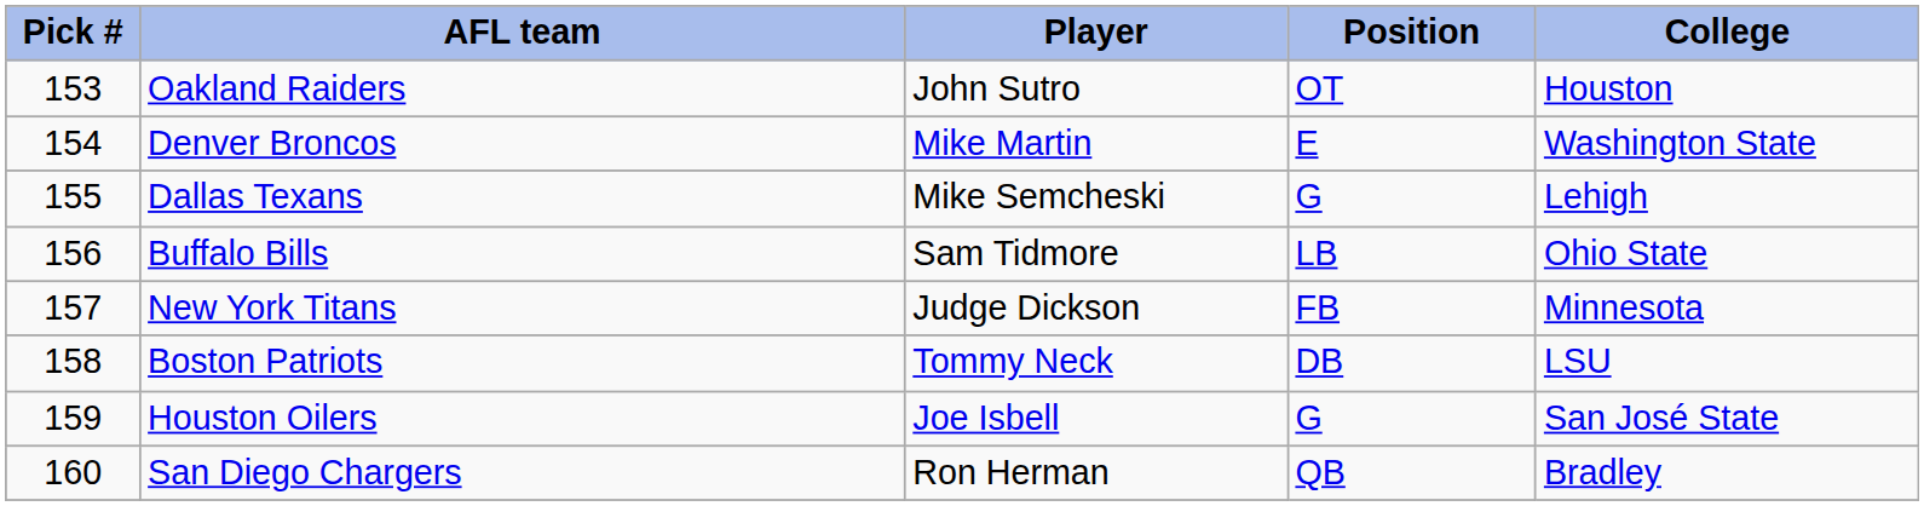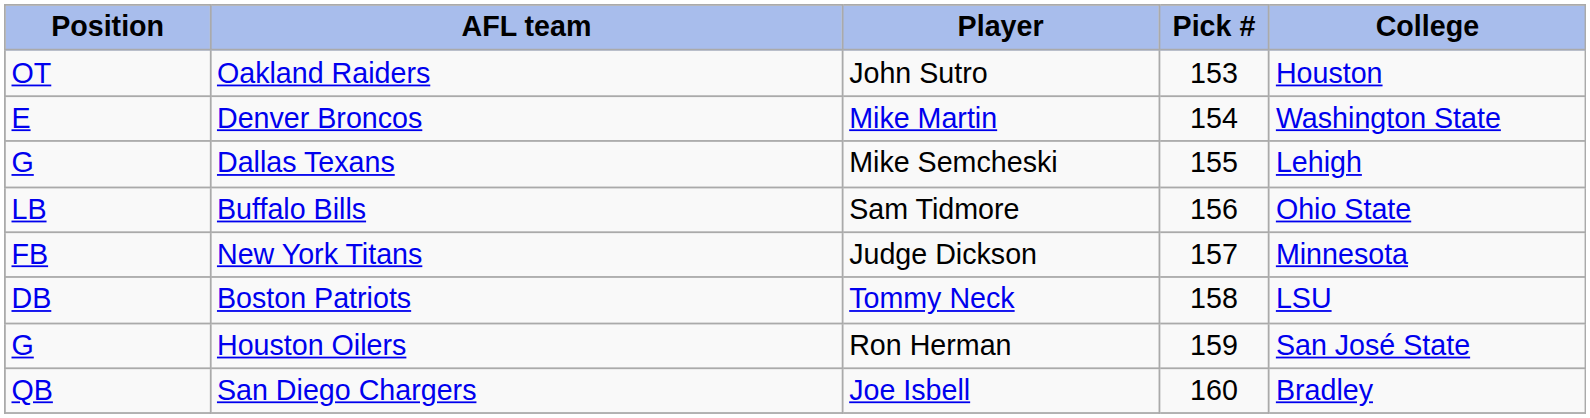columns swapped: Pick # <-> Position
Houston Oilers | Player: Joe Isbell -> Ron Herman
San Diego Chargers | Player: Ron Herman -> Joe Isbell
